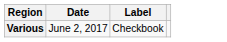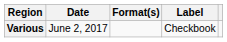+ column: Format(s)
